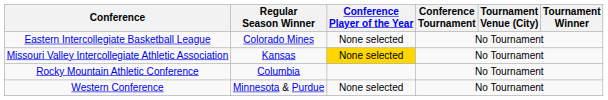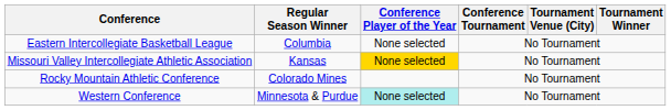Eastern Intercollegiate Basketball League | Regular Season Winner: Colorado Mines -> Columbia
Rocky Mountain Athletic Conference | Regular Season Winner: Columbia -> Colorado Mines
Western Conference | Conference Player of the Year: no background -> paleturquoise background
